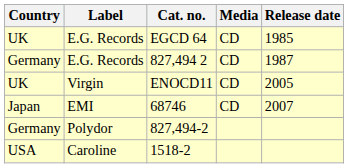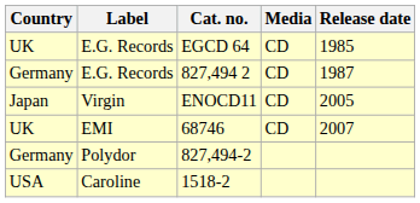ENOCD11 | Country: UK -> Japan
68746 | Country: Japan -> UK
